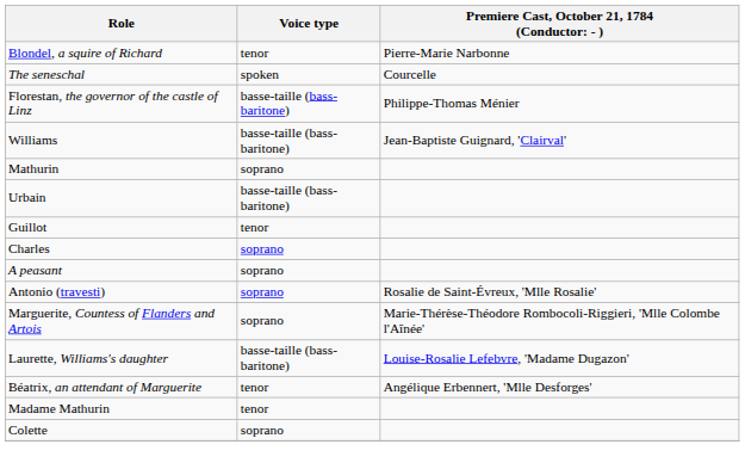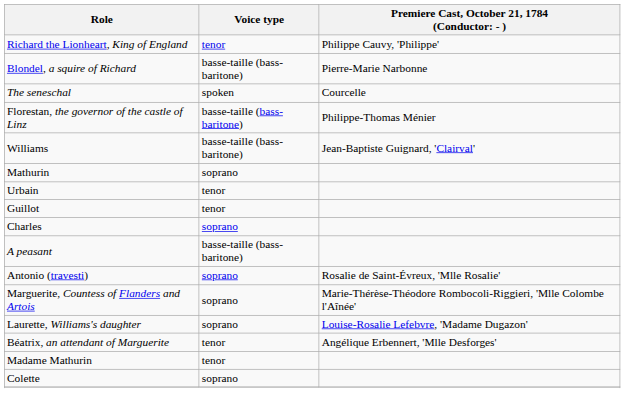+ row: Richard the Lionheart, King of England | tenor | Philippe Cauvy, 'Philippe'
Blondel, a squire of Richard | Voice type: tenor -> basse-taille (bass-baritone)
Urbain | Voice type: basse-taille (bass-baritone) -> tenor
A peasant | Voice type: soprano -> basse-taille (bass-baritone)
Laurette, Williams's daughter | Voice type: basse-taille (bass-baritone) -> soprano
